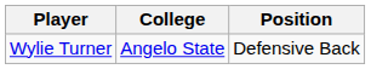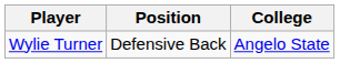columns swapped: Position <-> College
